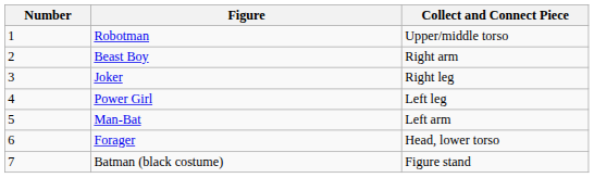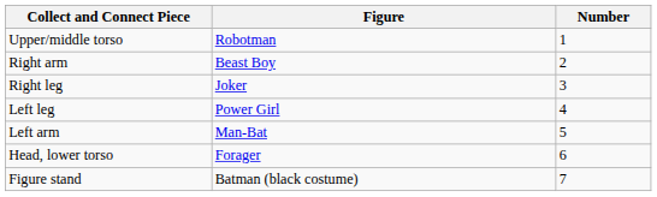columns swapped: Number <-> Collect and Connect Piece
